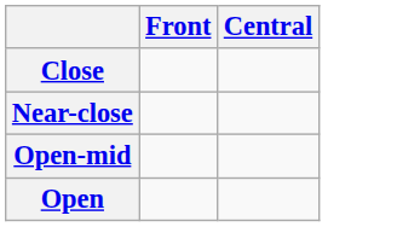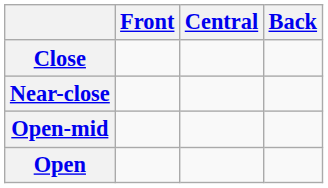+ column: Back
